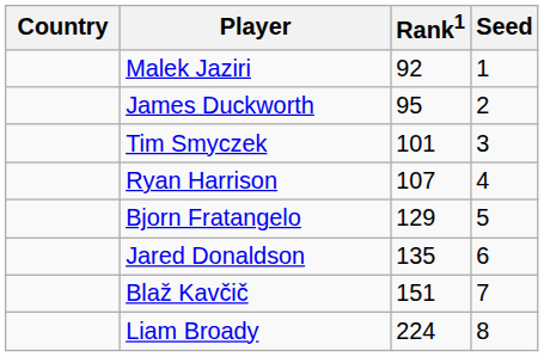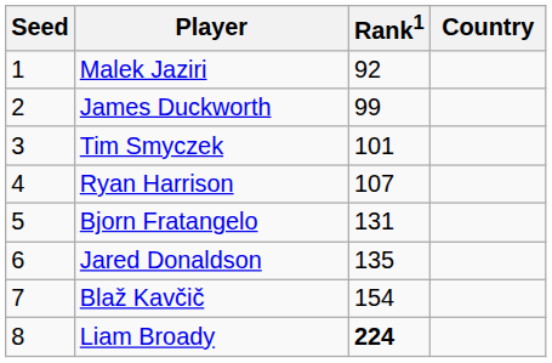columns swapped: Country <-> Seed
James Duckworth | Rank1: 95 -> 99
Bjorn Fratangelo | Rank1: 129 -> 131
Blaž Kavčič | Rank1: 151 -> 154
Liam Broady | Rank1: normal -> bold
